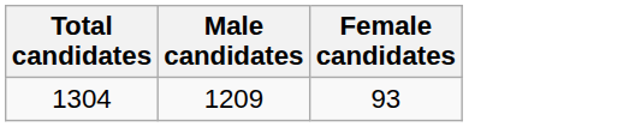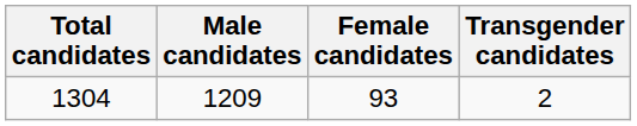+ column: Transgender candidates | 2
